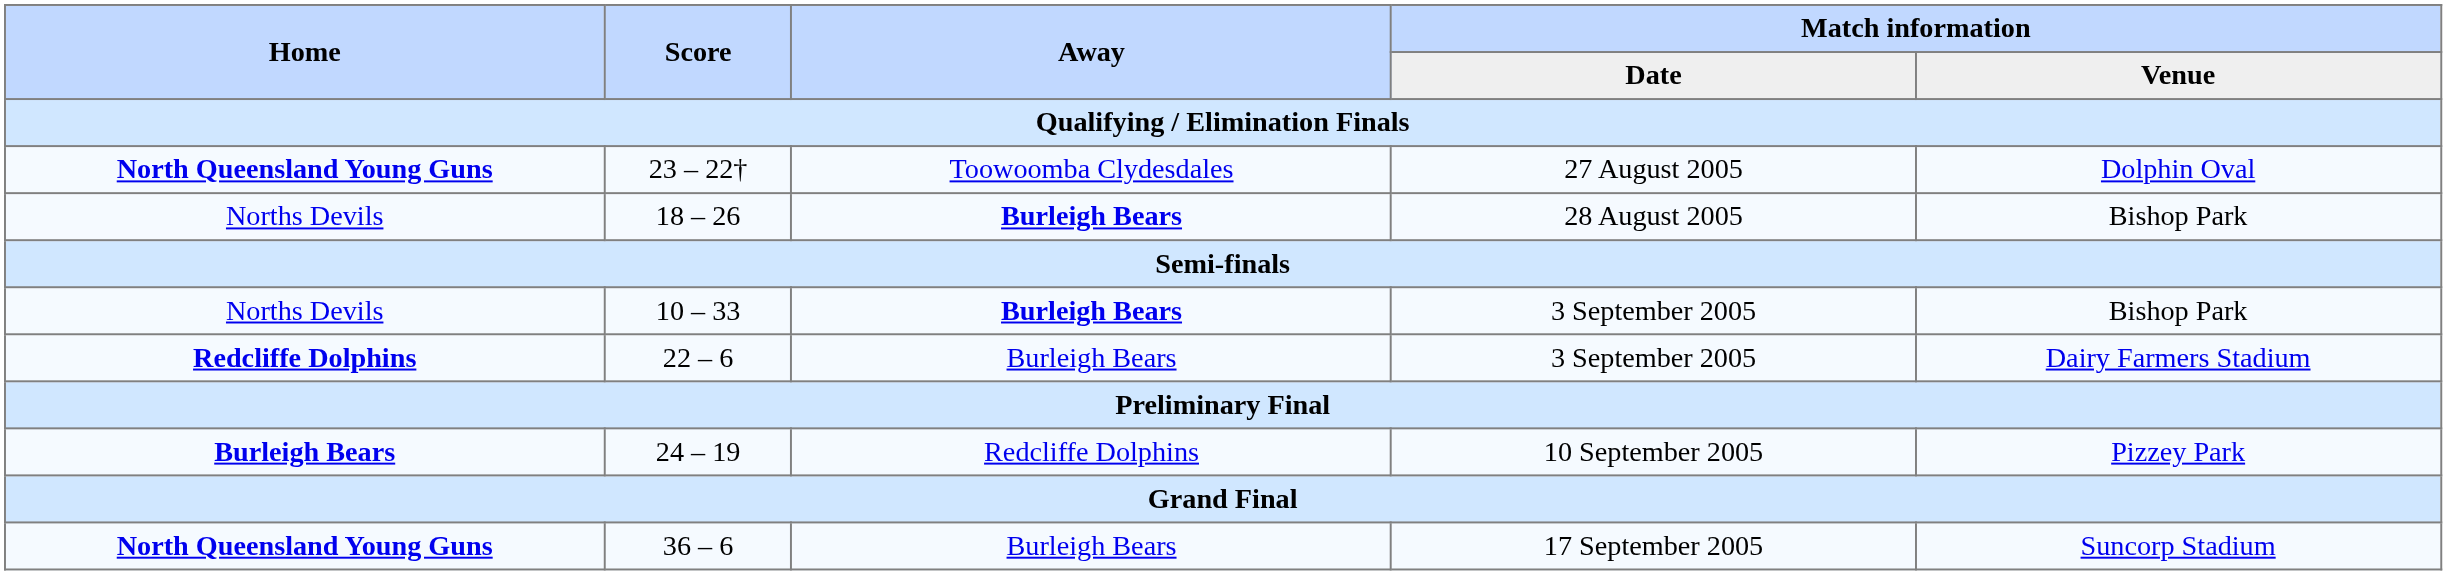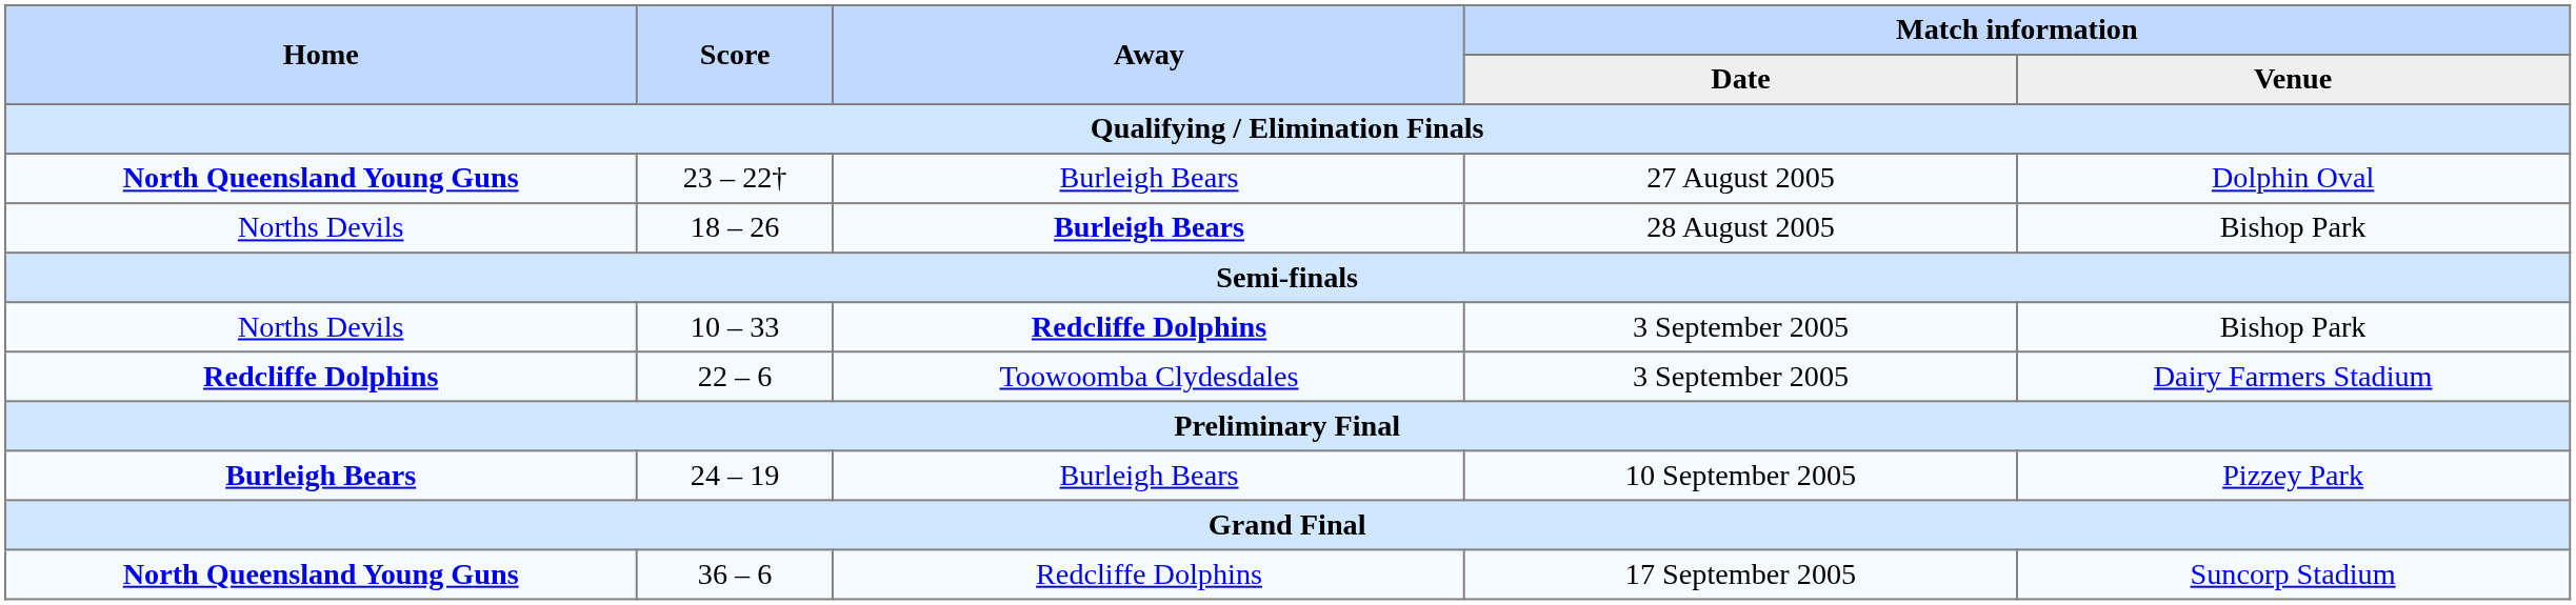27 August 2005 | Away: Toowoomba Clydesdales -> Burleigh Bears
10 – 33 / 3 September 2005 | Away: Burleigh Bears -> Redcliffe Dolphins
22 – 6 / 3 September 2005 | Away: Burleigh Bears -> Toowoomba Clydesdales
10 September 2005 | Away: Redcliffe Dolphins -> Burleigh Bears
17 September 2005 | Away: Burleigh Bears -> Redcliffe Dolphins
